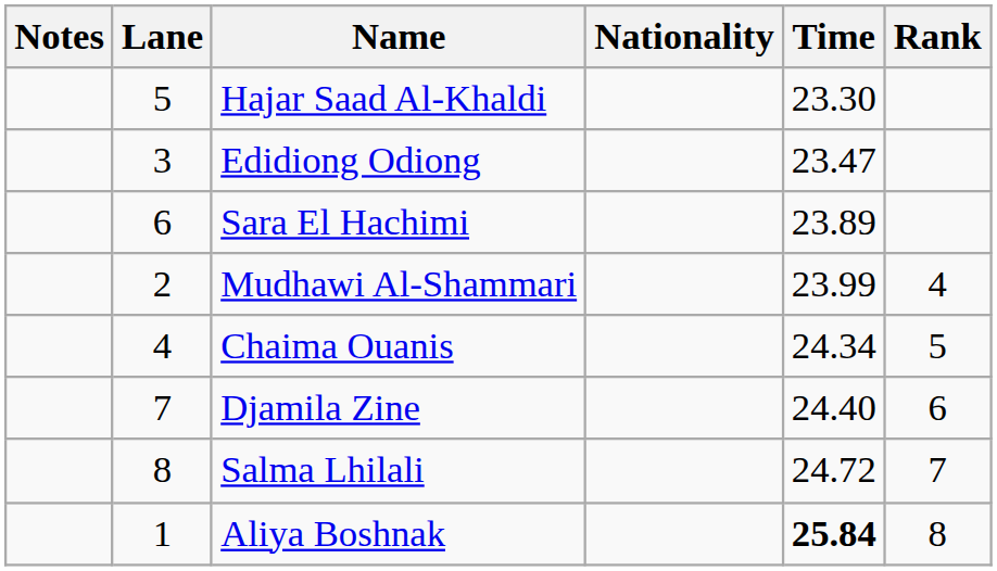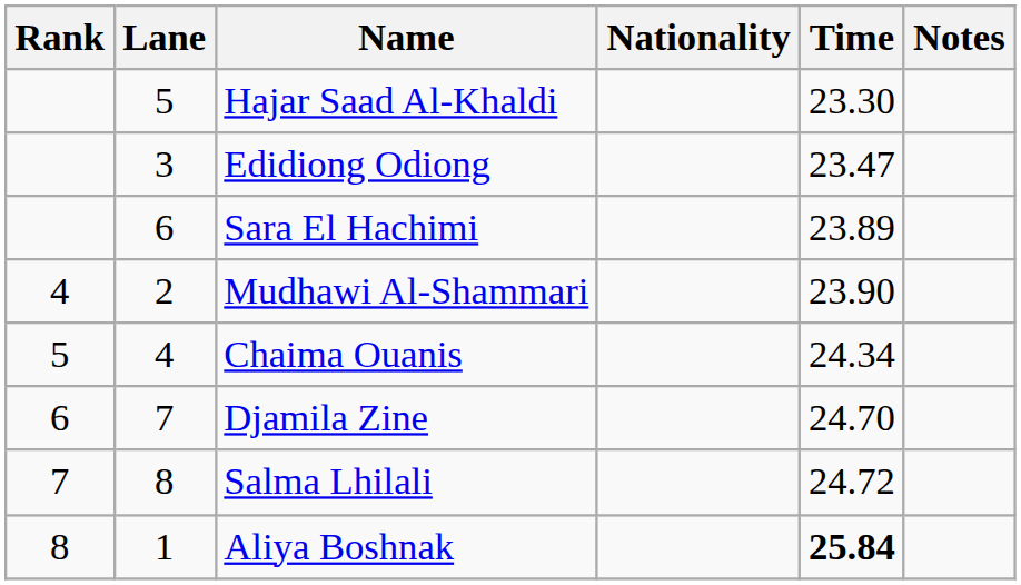columns swapped: Rank <-> Notes
Mudhawi Al-Shammari | Time: 23.99 -> 23.90
Djamila Zine | Time: 24.40 -> 24.70
